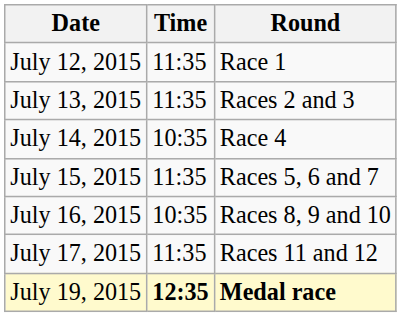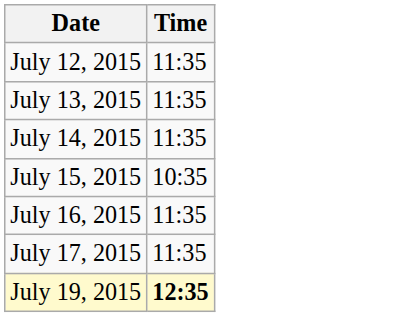- column: Round | Race 1 | Races 2 and 3 | Race 4 | Races 5, 6 and 7 | Races 8, 9 and 10 | Races 11 and 12 | Medal race
July 14, 2015 | Time: 10:35 -> 11:35
July 15, 2015 | Time: 11:35 -> 10:35
July 16, 2015 | Time: 10:35 -> 11:35
